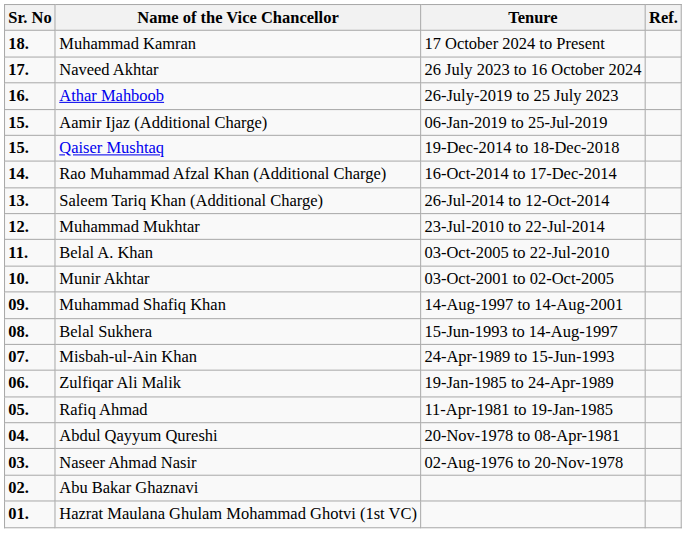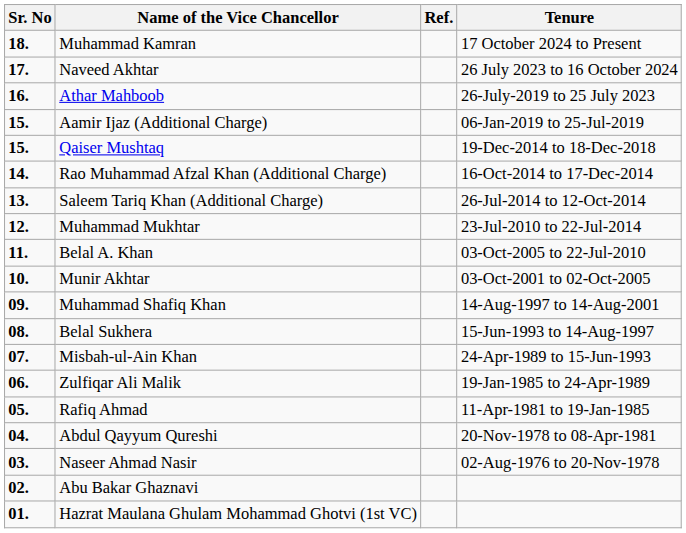columns swapped: Tenure <-> Ref.
